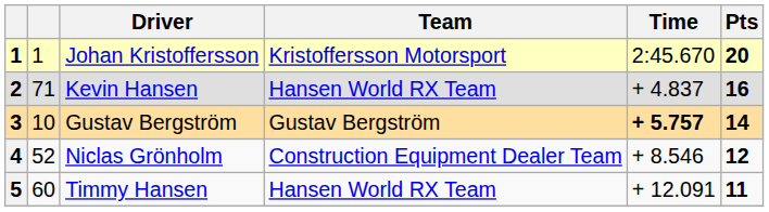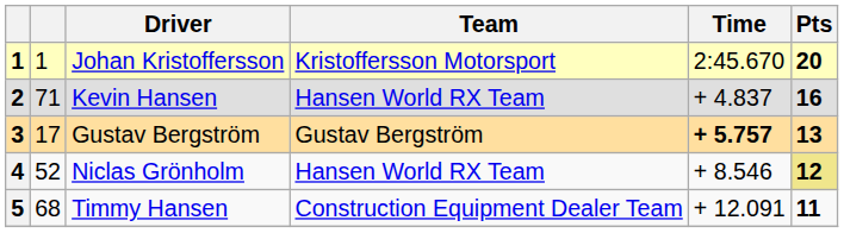3 | column 2: 10 -> 17
3 | Pts: 14 -> 13
4 | Team: Construction Equipment Dealer Team -> Hansen World RX Team
4 | Pts: no background -> khaki background
5 | column 2: 60 -> 68
5 | Team: Hansen World RX Team -> Construction Equipment Dealer Team
